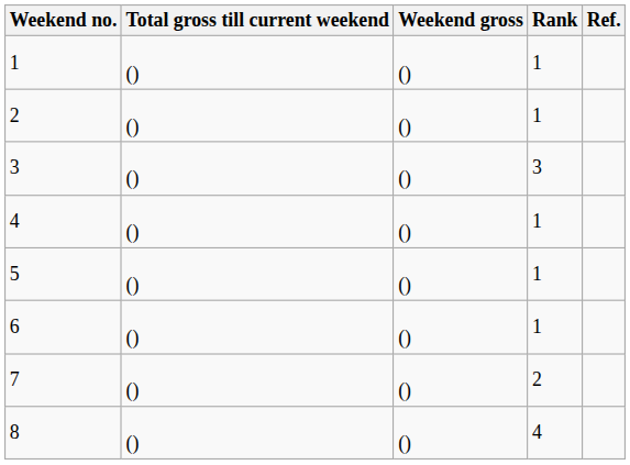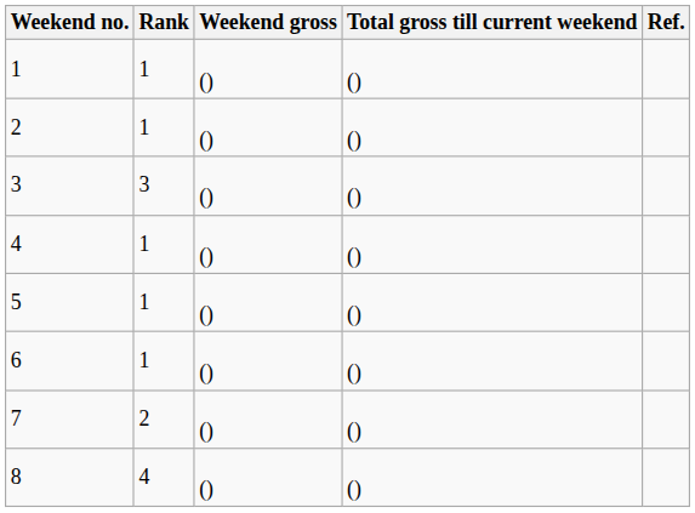columns swapped: Rank <-> Total gross till current weekend
